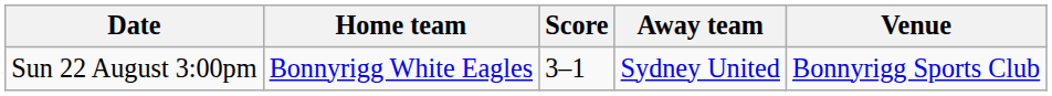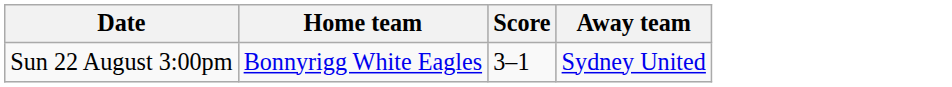- column: Venue | Bonnyrigg Sports Club
